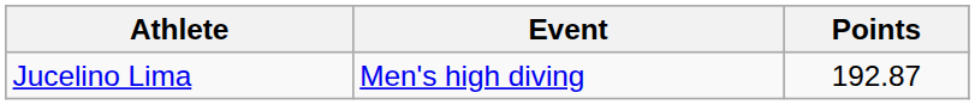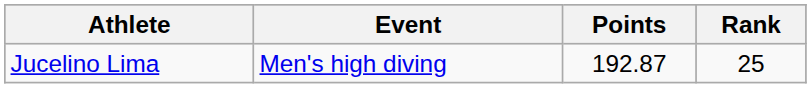+ column: Rank | 25
